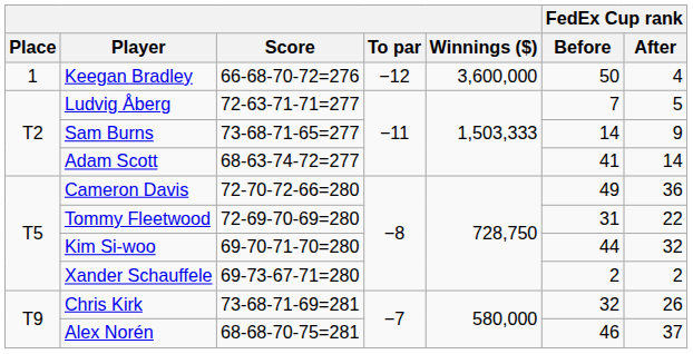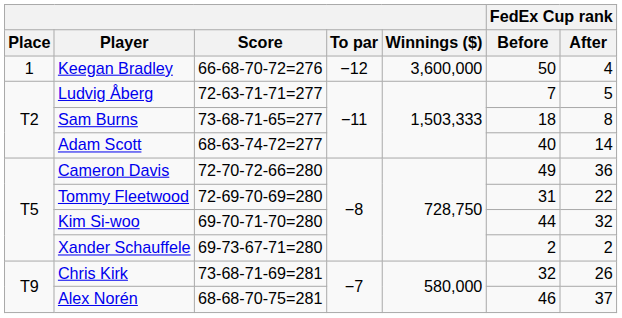Sam Burns | FedEx Cup rank / Before: 14 -> 18
Sam Burns | FedEx Cup rank / After: 9 -> 8
Adam Scott | FedEx Cup rank / Before: 41 -> 40
